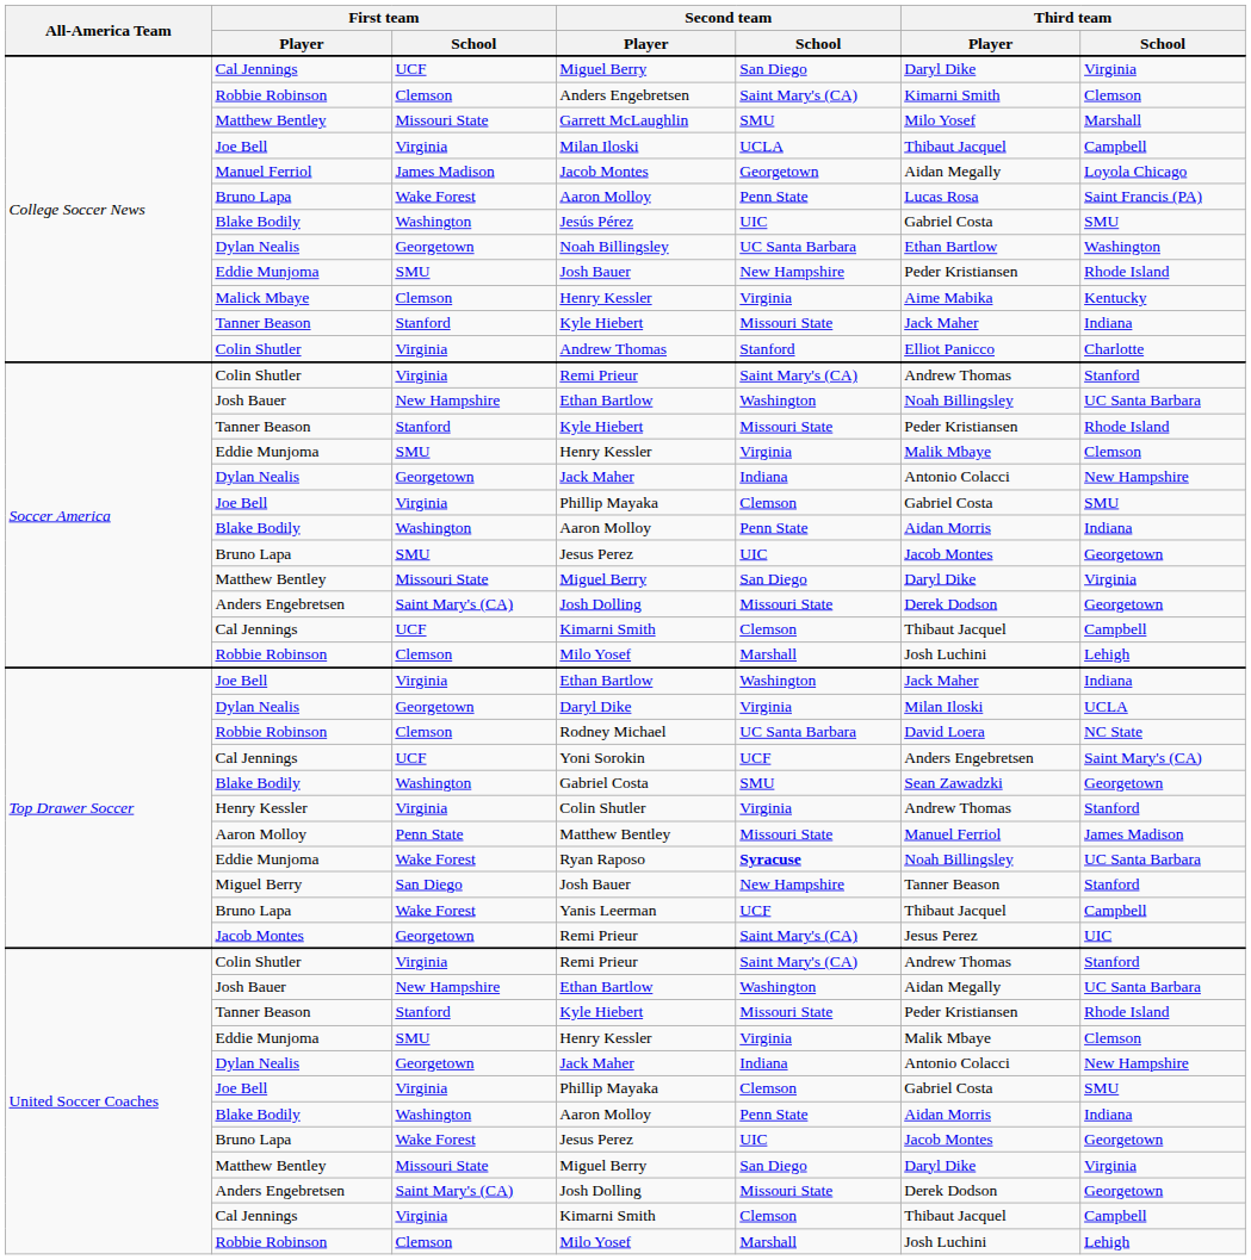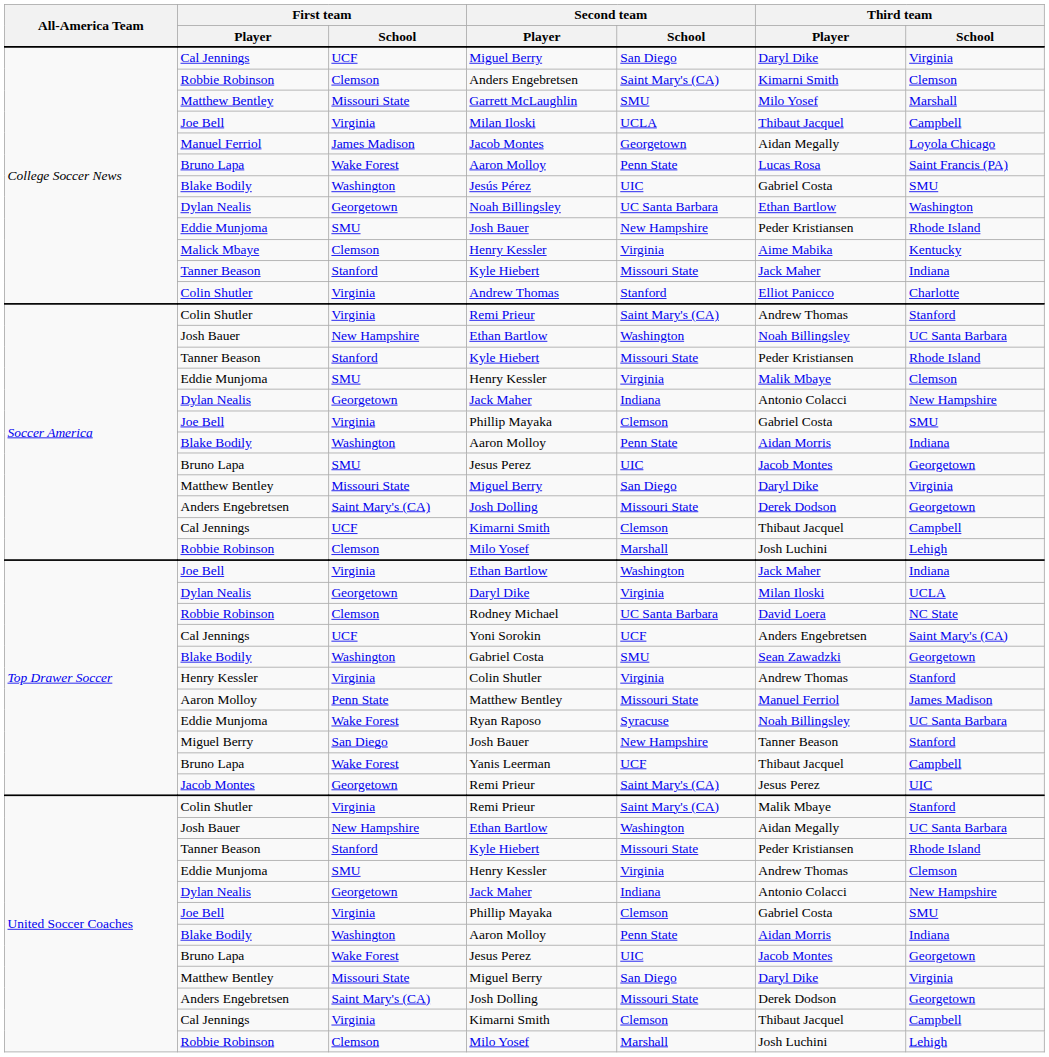Ryan Raposo | Second team / School: bold -> normal
United Soccer Coaches / Remi Prieur | Third team / Player: Andrew Thomas -> Malik Mbaye
United Soccer Coaches / Henry Kessler | Third team / Player: Malik Mbaye -> Andrew Thomas
